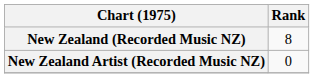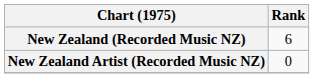New Zealand (Recorded Music NZ) | Rank: 8 -> 6
